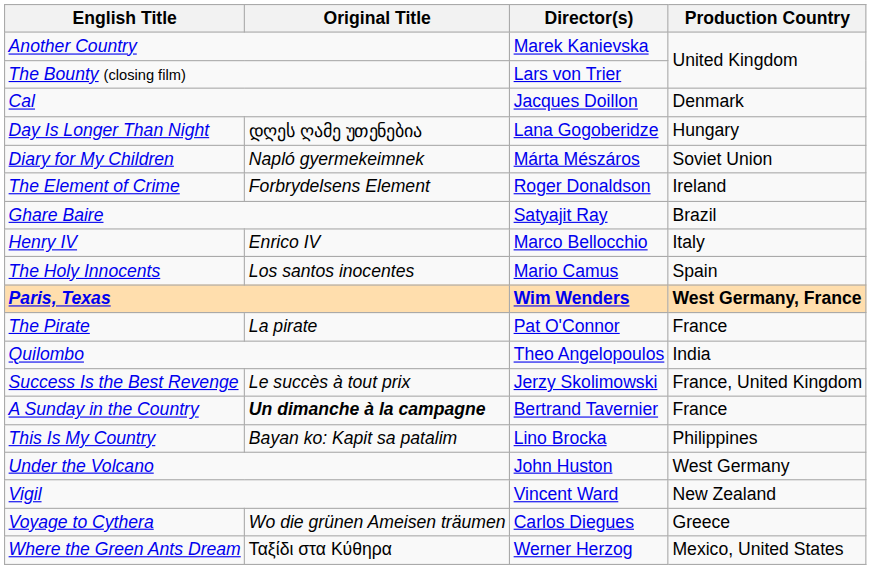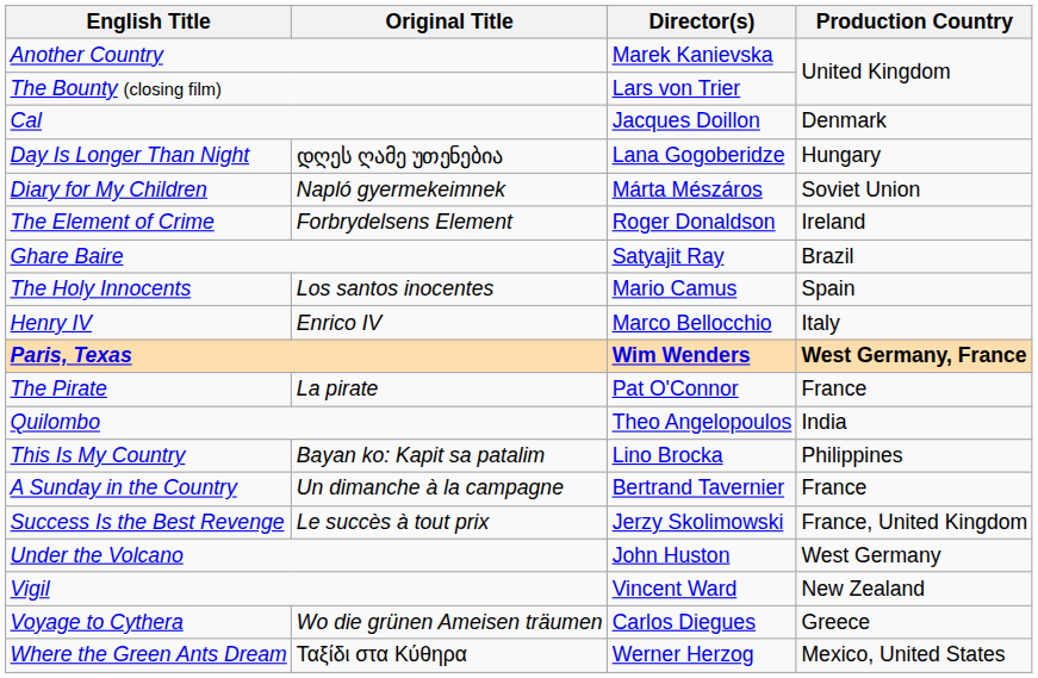rows swapped: Henry IV <-> The Holy Innocents
rows swapped: Success Is the Best Revenge <-> This Is My Country
A Sunday in the Country | Original Title: bold -> normal
